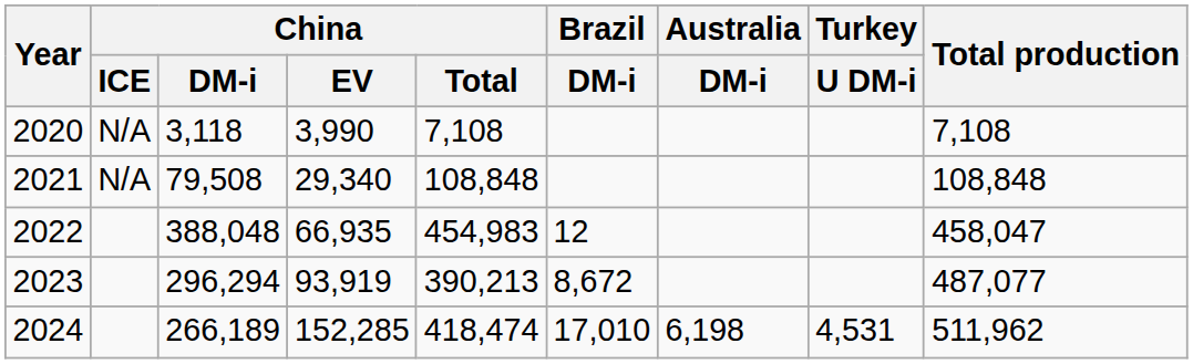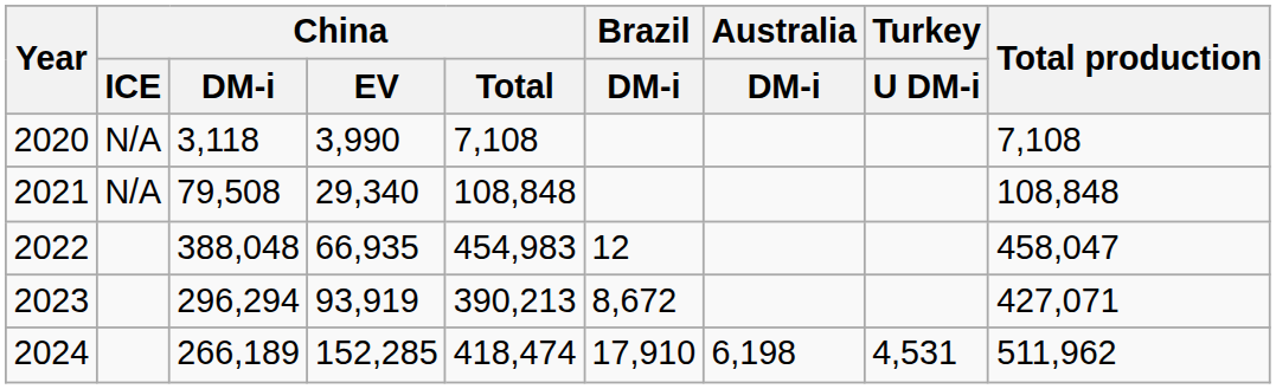2023 | Total production: 487,077 -> 427,071
2024 | Brazil / DM-i: 17,010 -> 17,910
